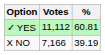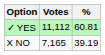X NO | Votes: 7,166 -> 7,165
